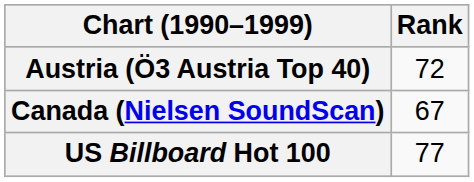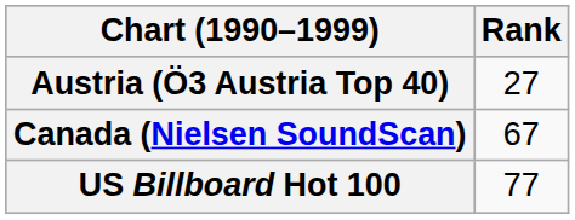Austria (Ö3 Austria Top 40) | Rank: 72 -> 27
